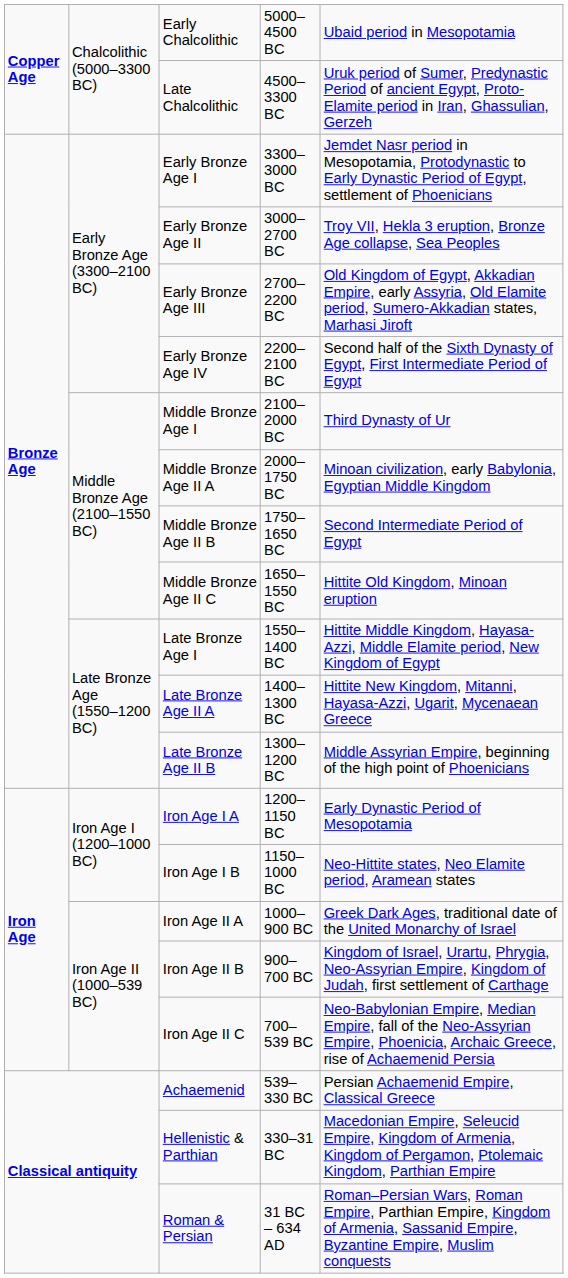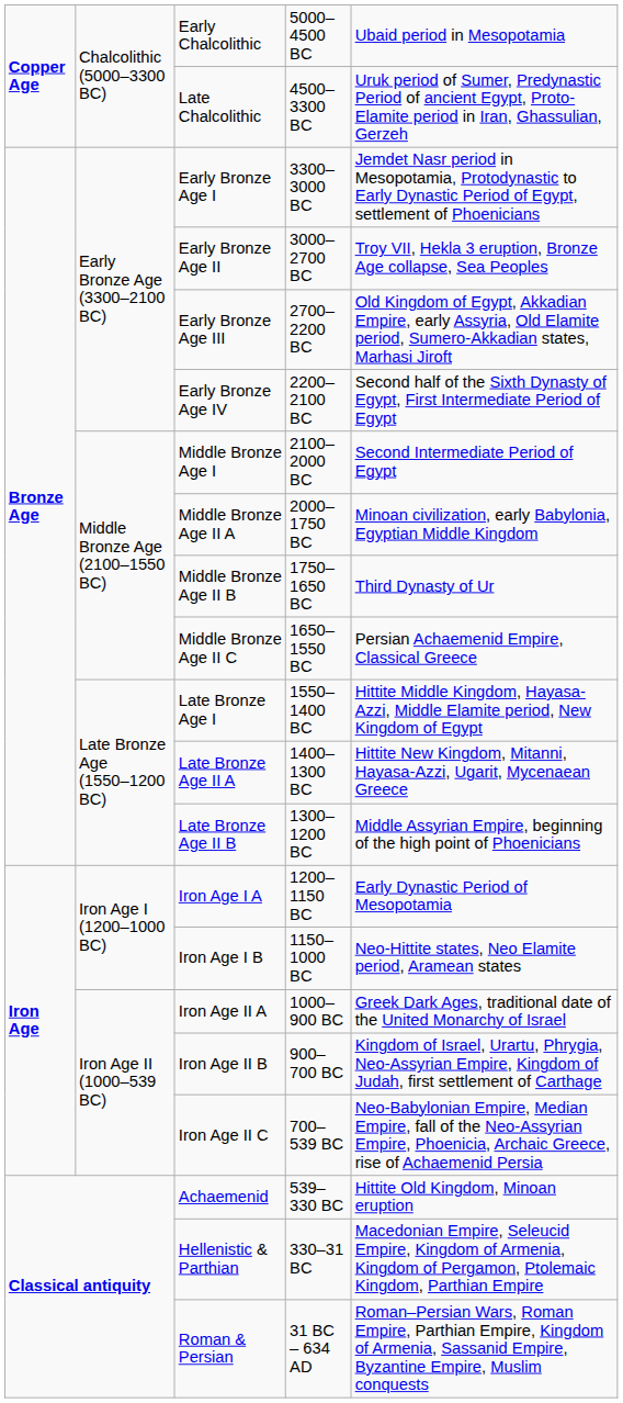Middle Bronze Age I | column 5: Third Dynasty of Ur -> Second Intermediate Period of Egypt
Middle Bronze Age II B | column 5: Second Intermediate Period of Egypt -> Third Dynasty of Ur
Middle Bronze Age II C | column 5: Hittite Old Kingdom, Minoan eruption -> Persian Achaemenid Empire, Classical Greece
Achaemenid | column 5: Persian Achaemenid Empire, Classical Greece -> Hittite Old Kingdom, Minoan eruption
